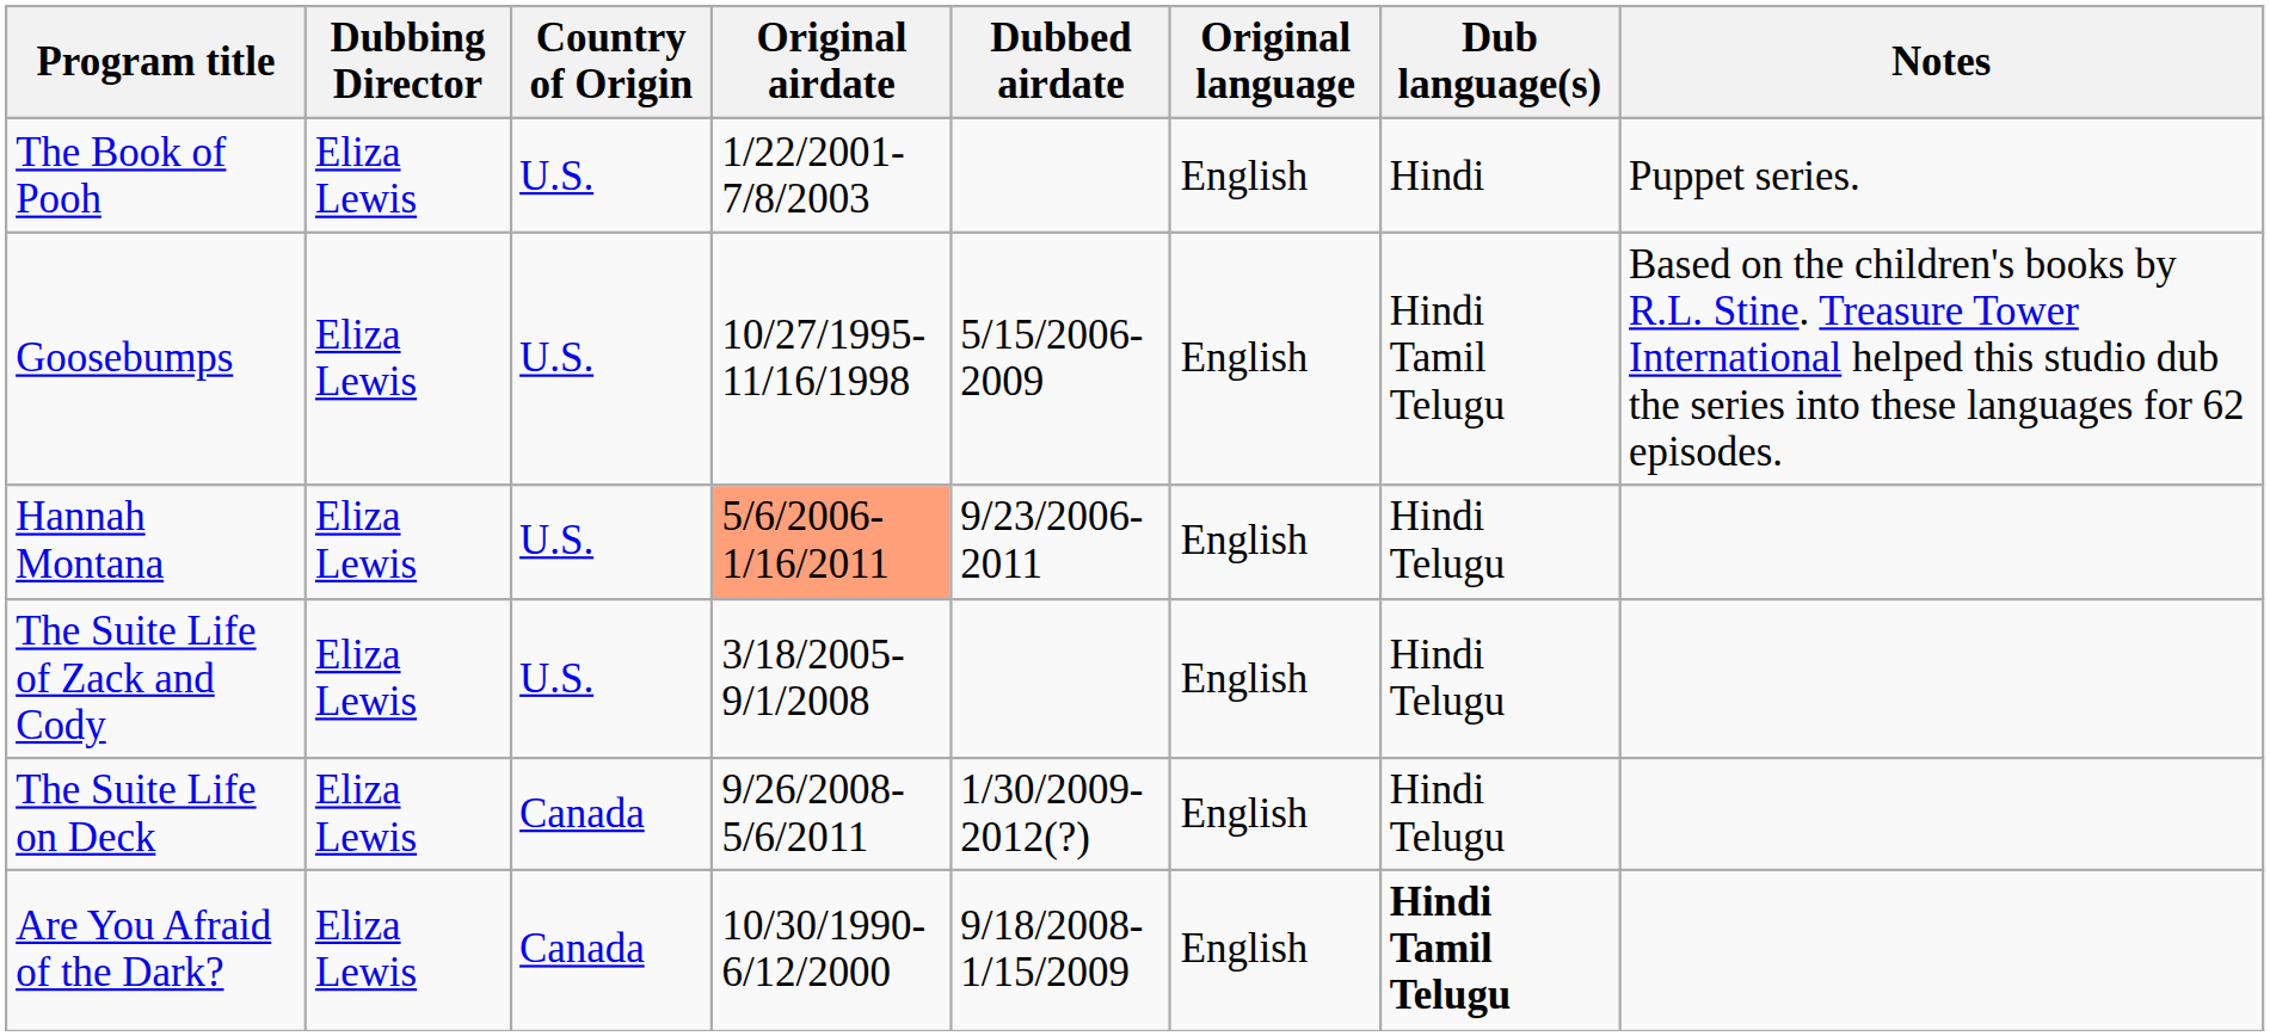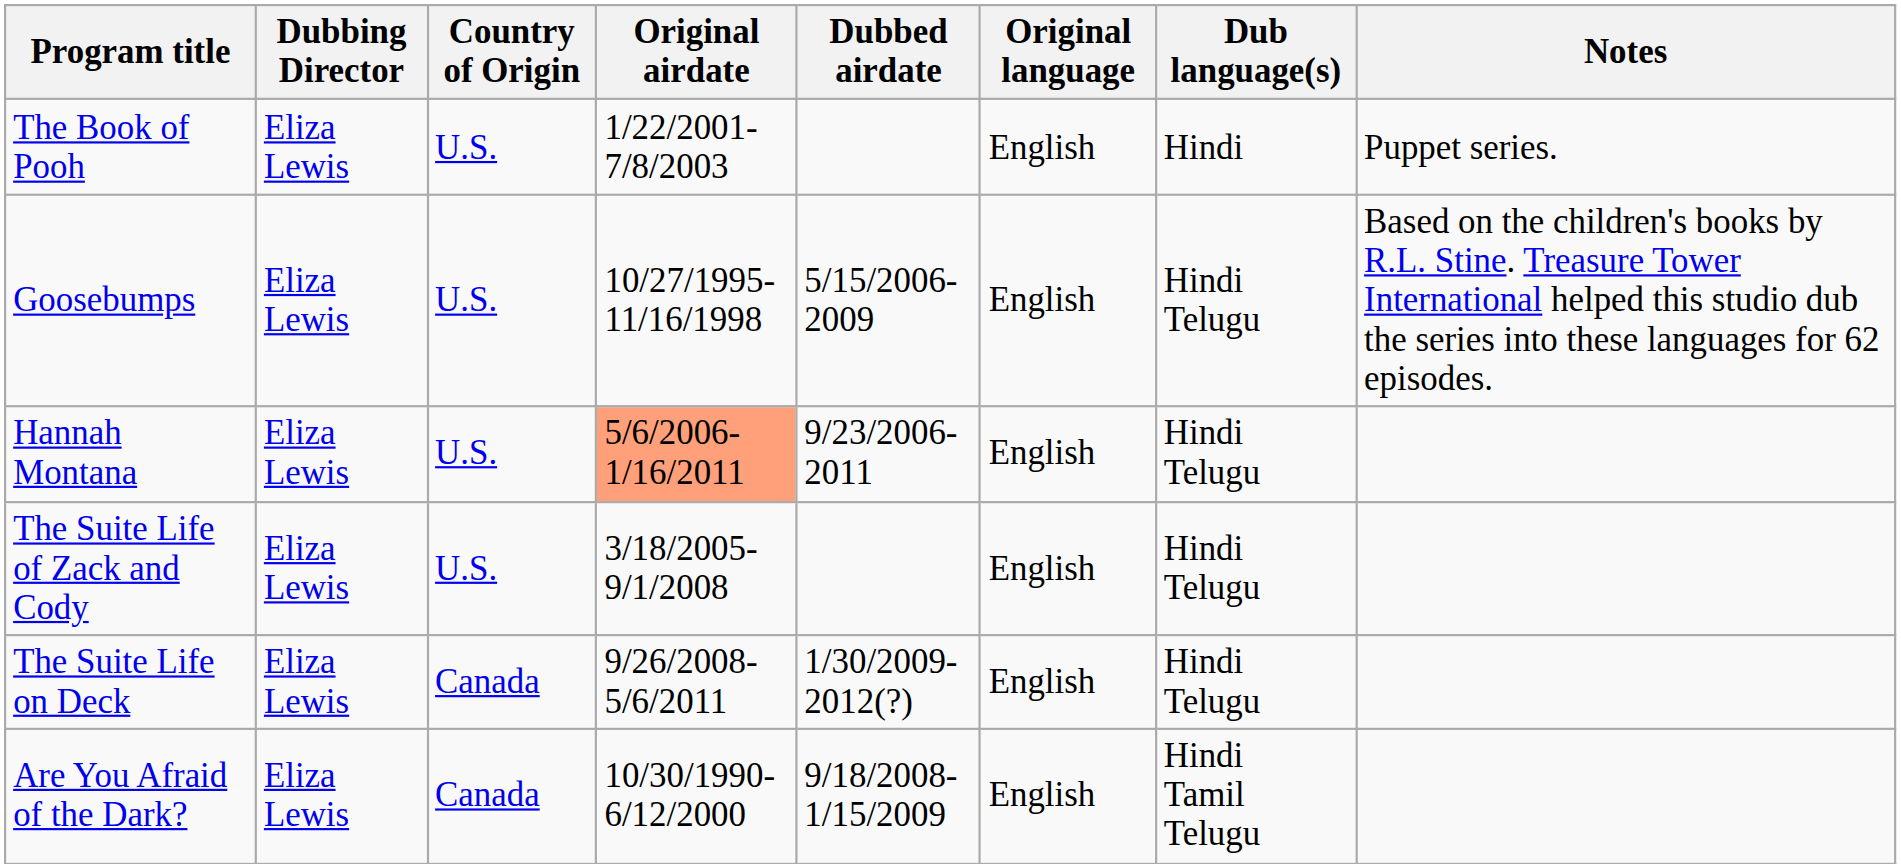Goosebumps | Dub language(s): Hindi Tamil Telugu -> Hindi Telugu
Are You Afraid of the Dark? | Dub language(s): bold -> normal
